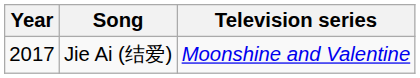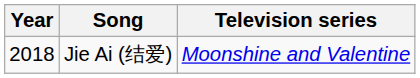Jie Ai (结爱) | Year: 2017 -> 2018
